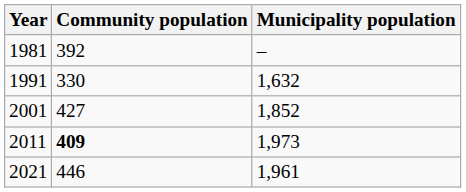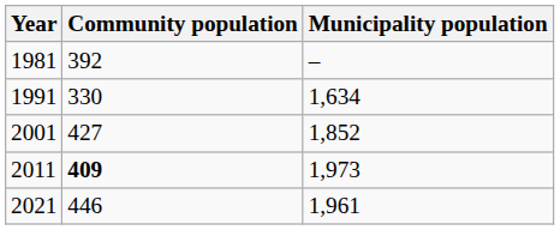1991 | Municipality population: 1,632 -> 1,634
